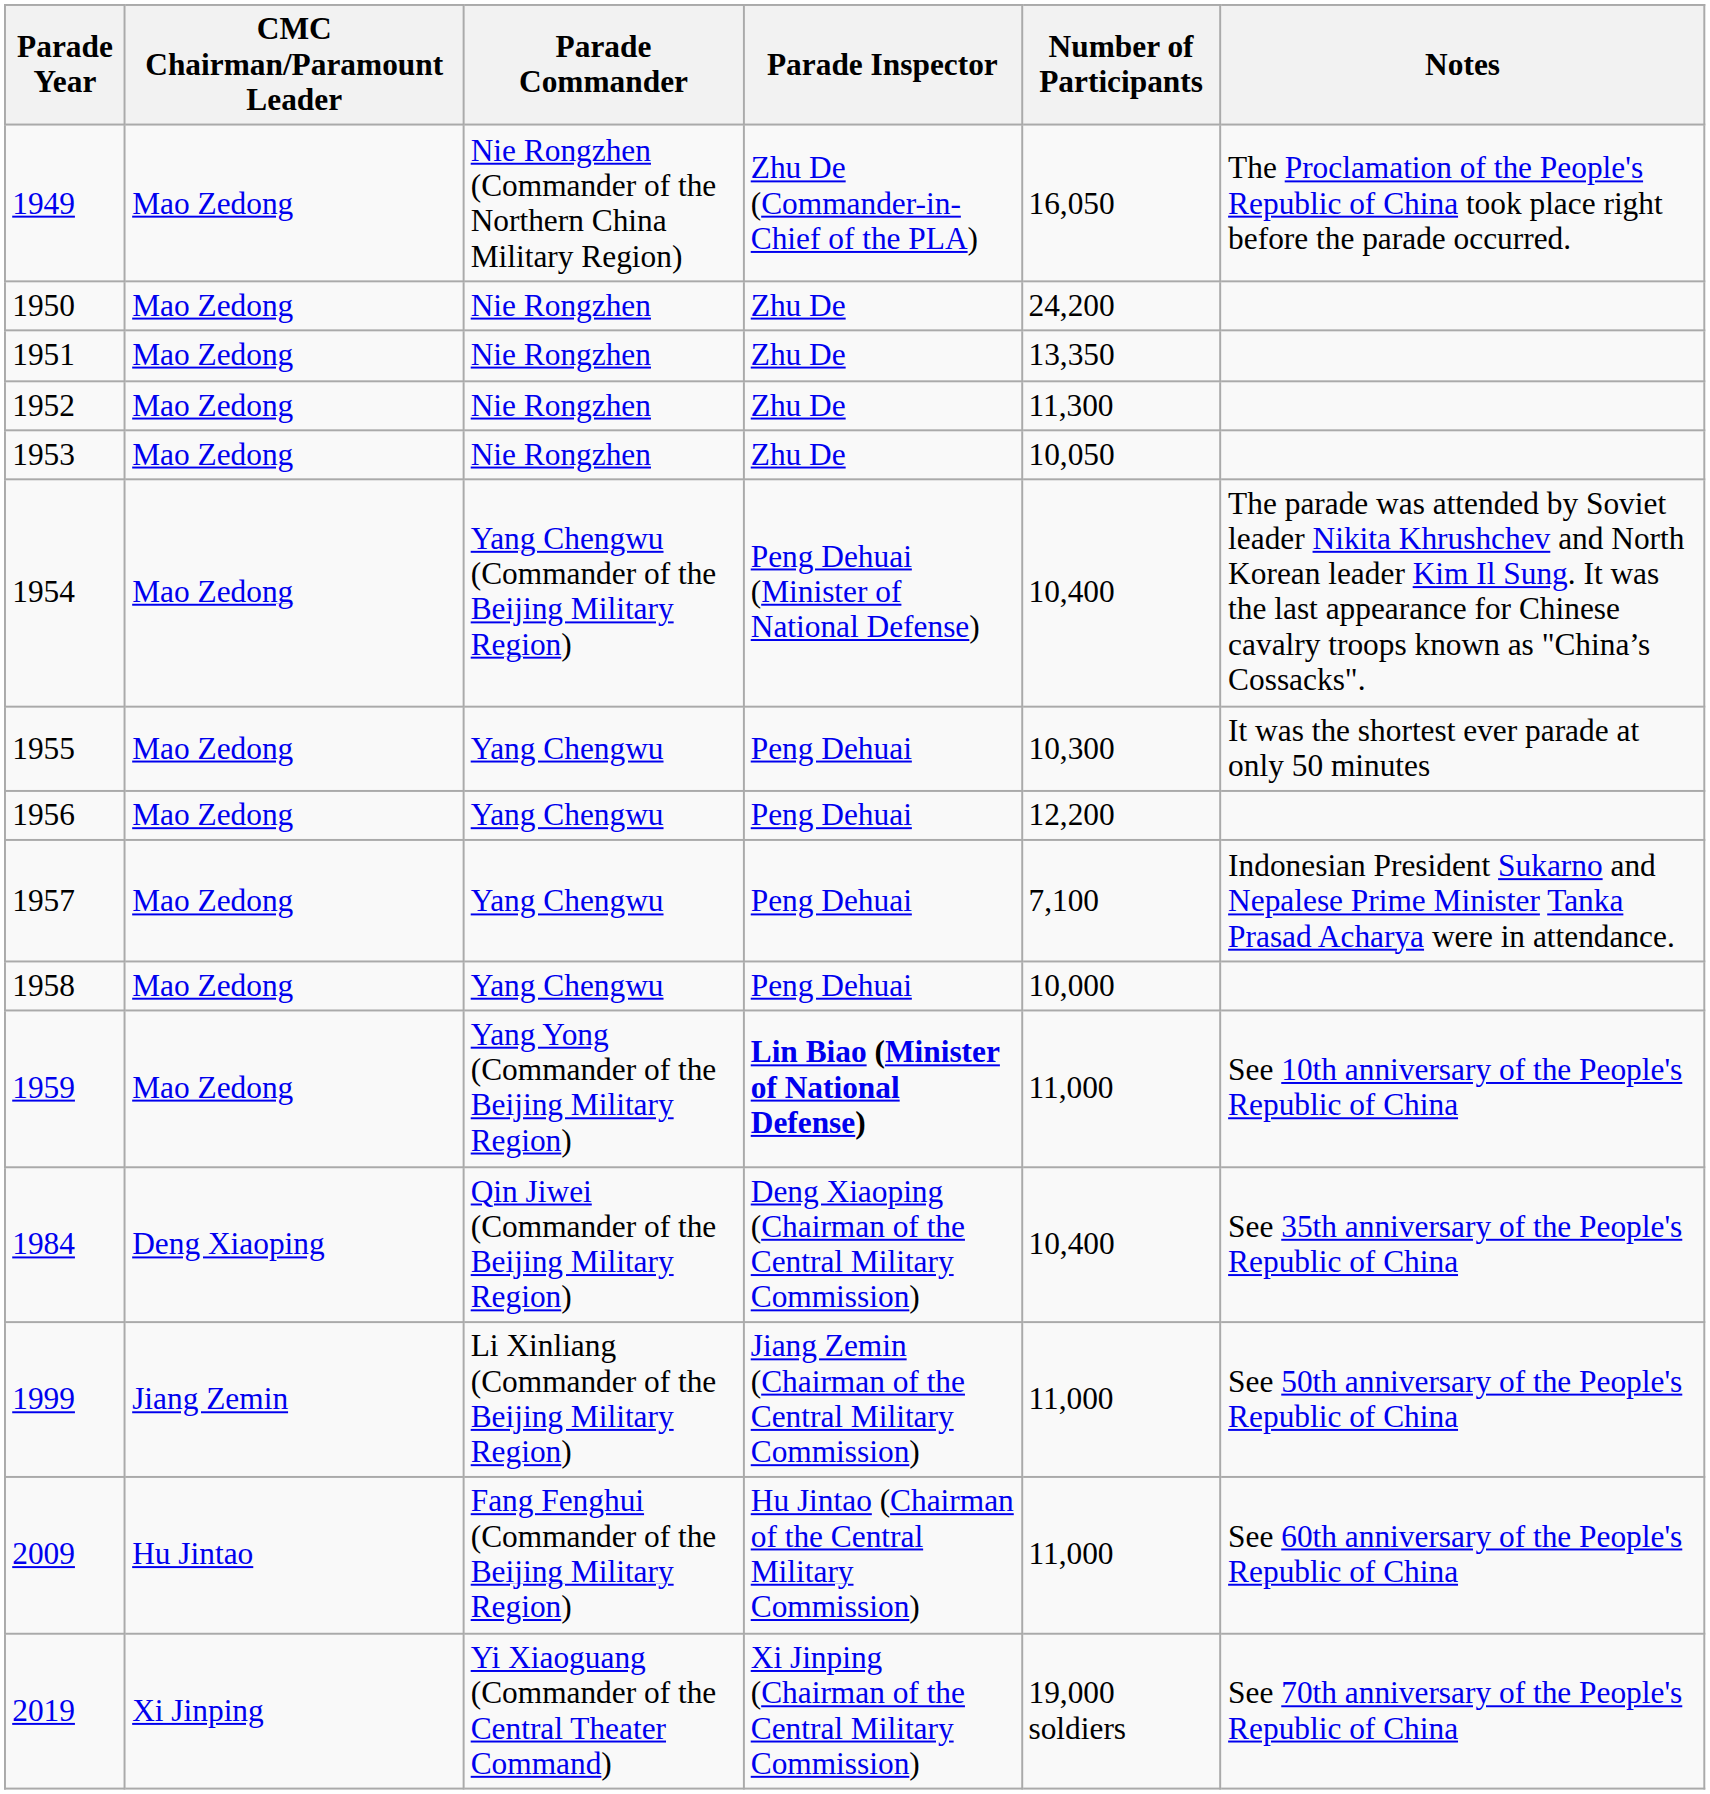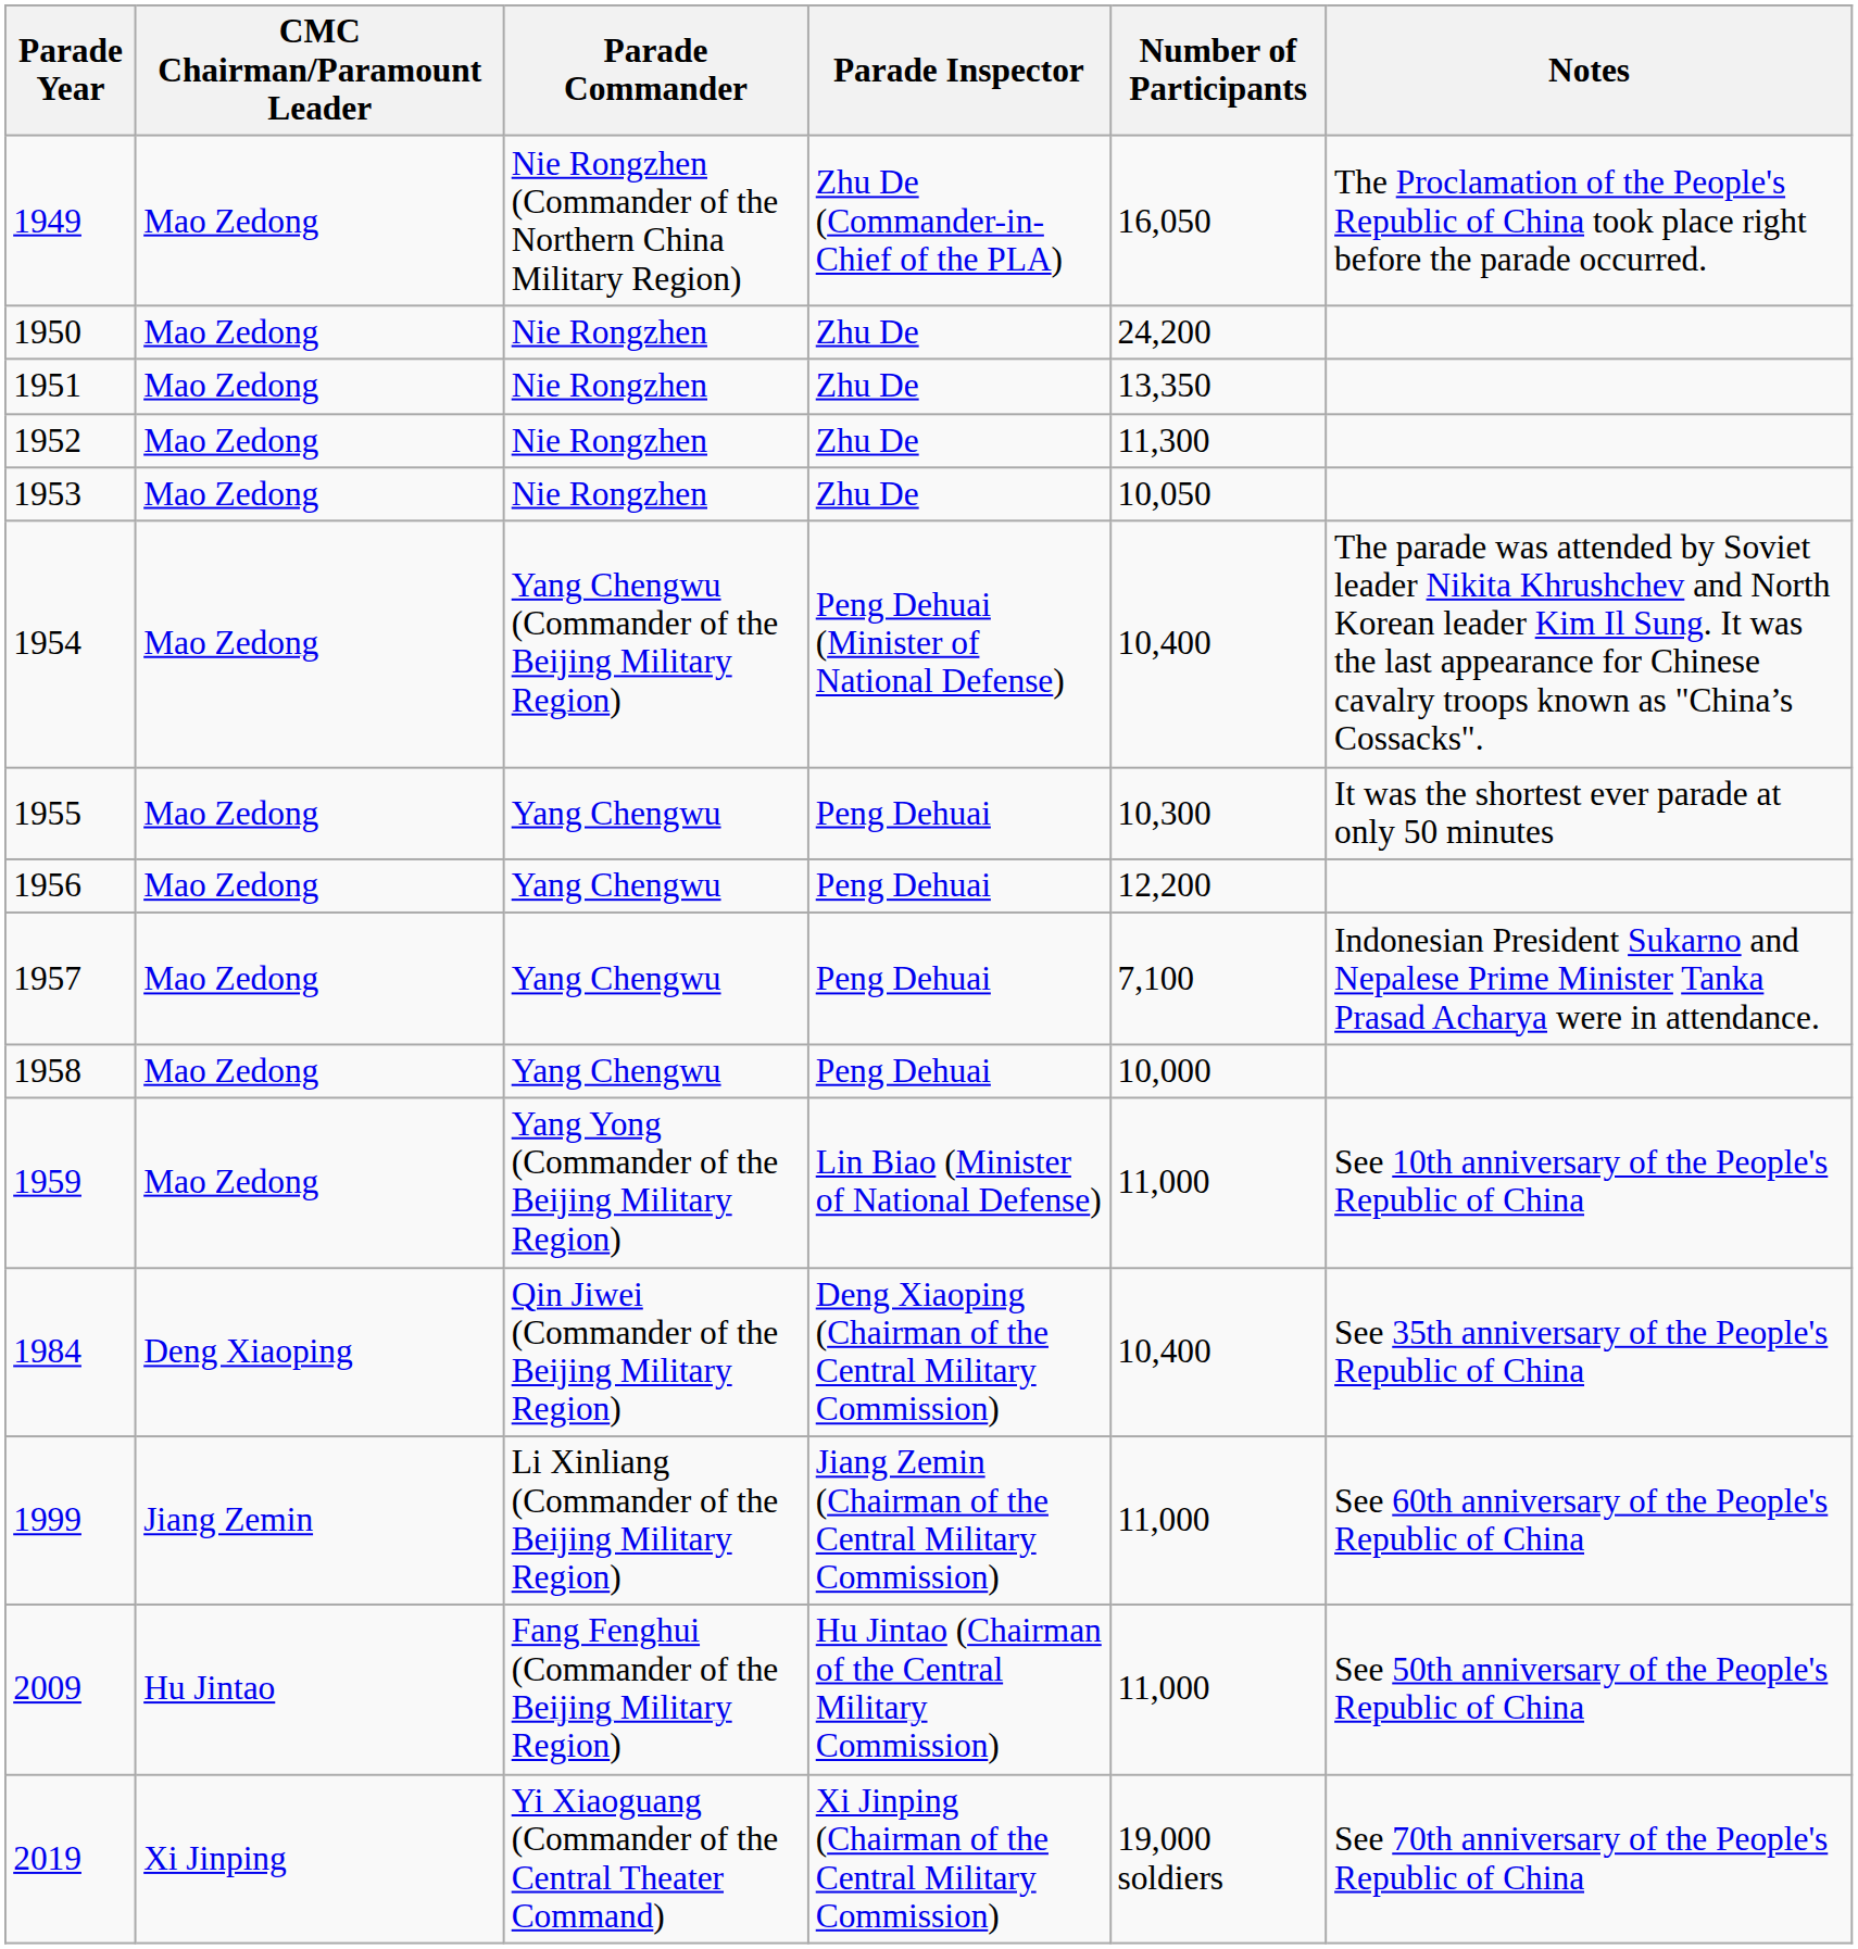1959 | Parade Inspector: bold -> normal
1999 | Notes: See 50th anniversary of the People's Republic of China -> See 60th anniversary of the People's Republic of China
2009 | Notes: See 60th anniversary of the People's Republic of China -> See 50th anniversary of the People's Republic of China
